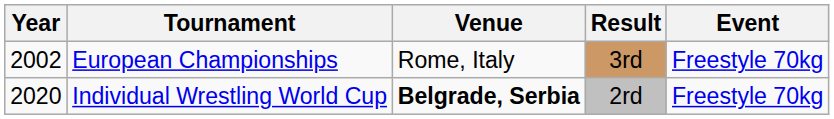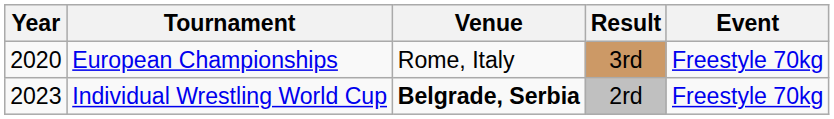European Championships | Year: 2002 -> 2020
Individual Wrestling World Cup | Year: 2020 -> 2023
